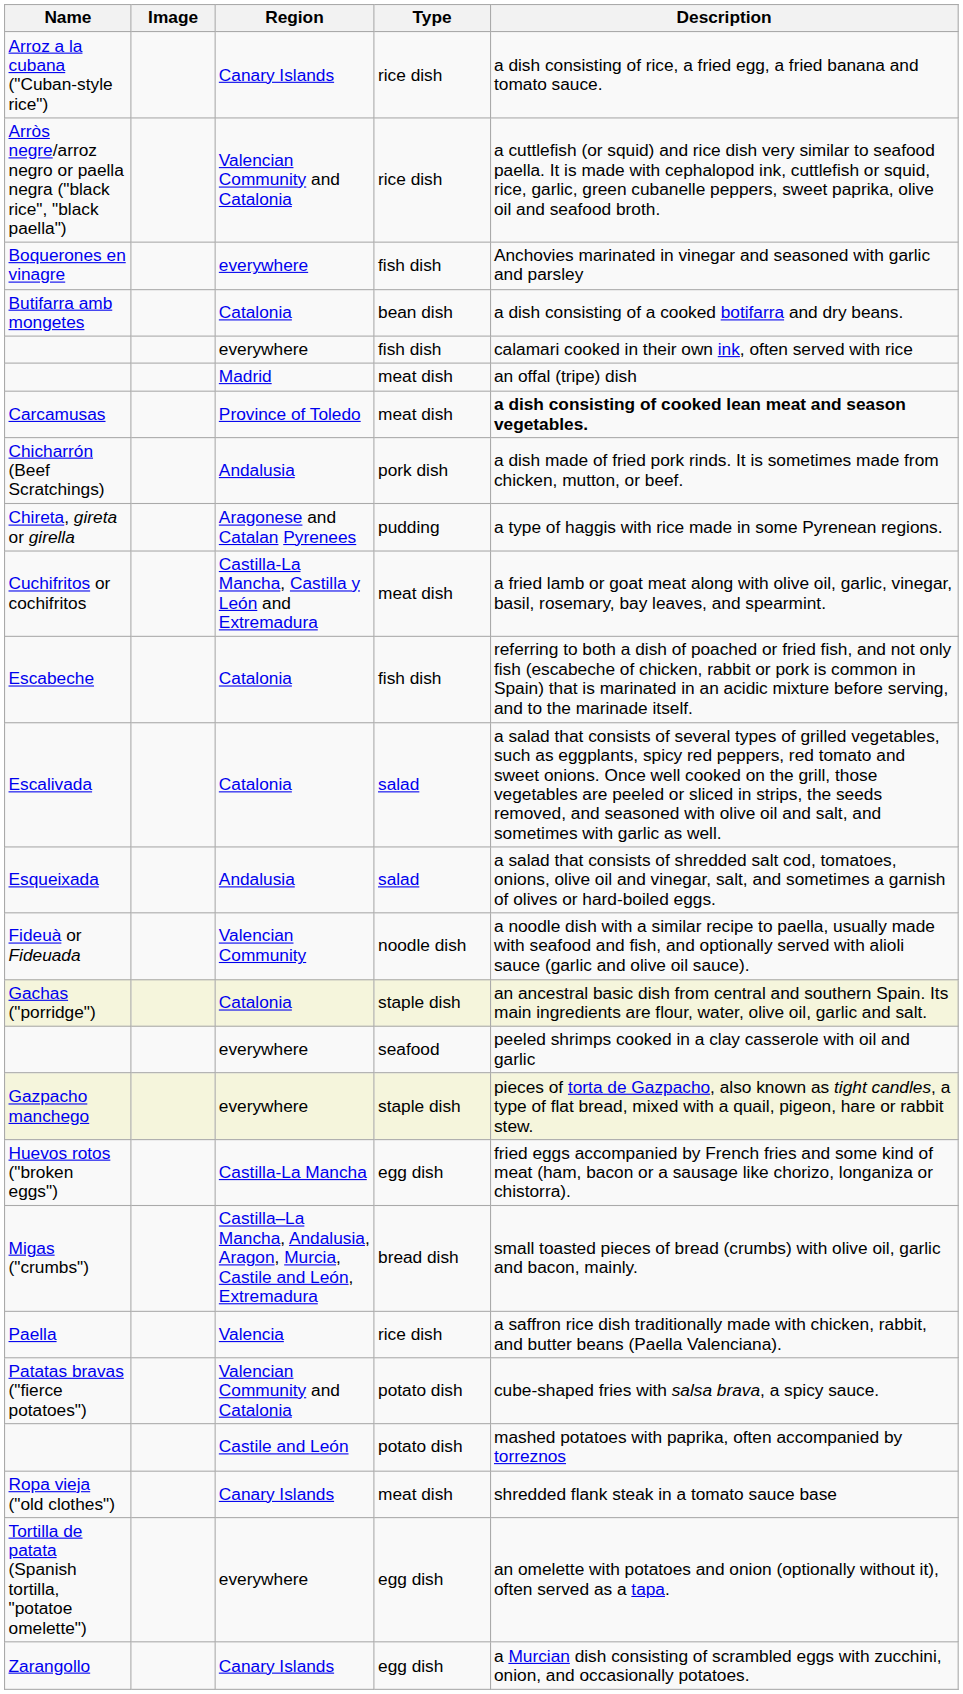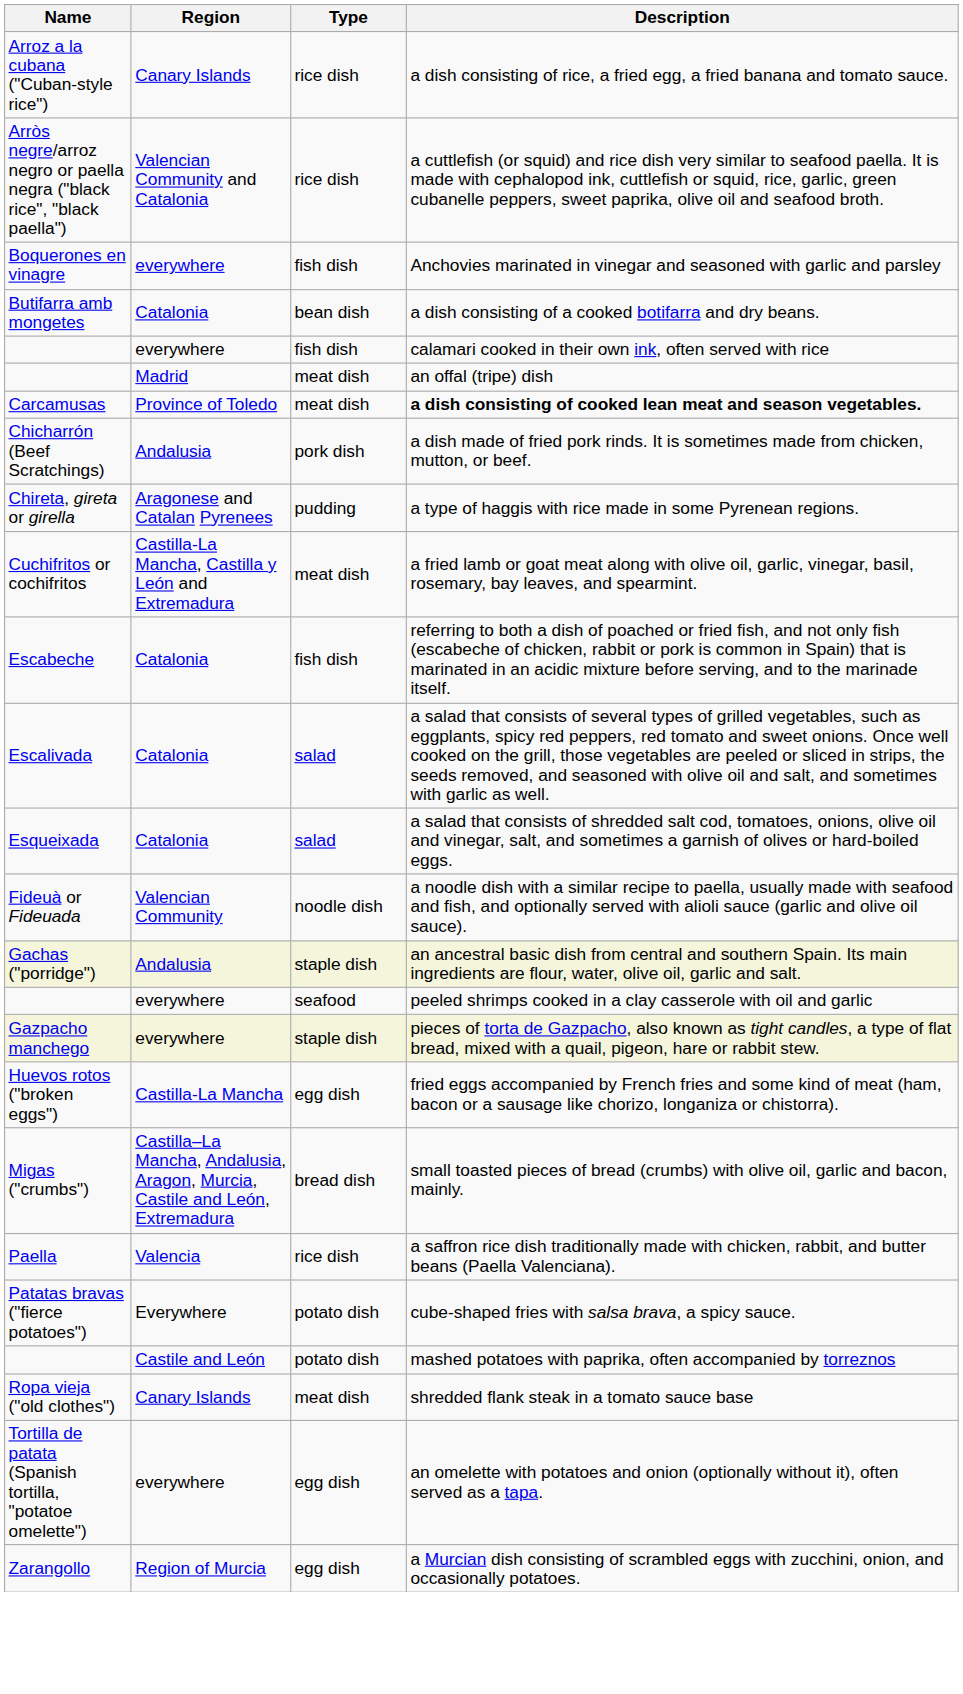- column: Image
Esqueixada | Region: Andalusia -> Catalonia
Gachas ("porridge") | Region: Catalonia -> Andalusia
Patatas bravas ("fierce potatoes") | Region: Valencian Community and Catalonia -> Everywhere
Zarangollo | Region: Canary Islands -> Region of Murcia
